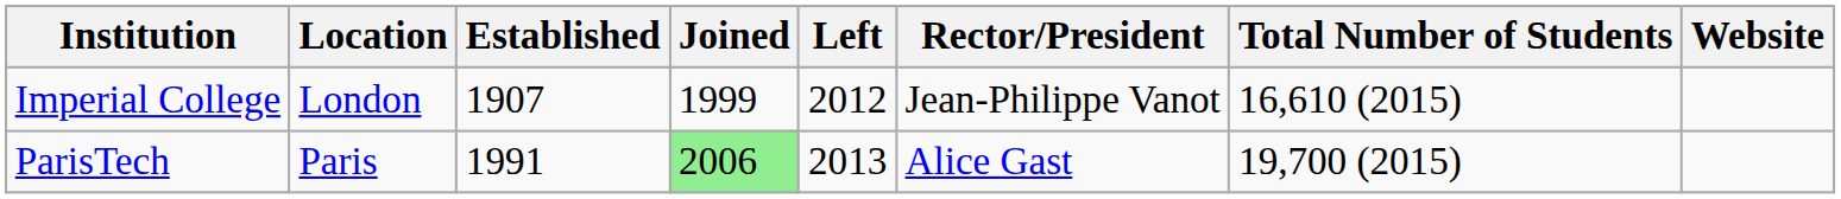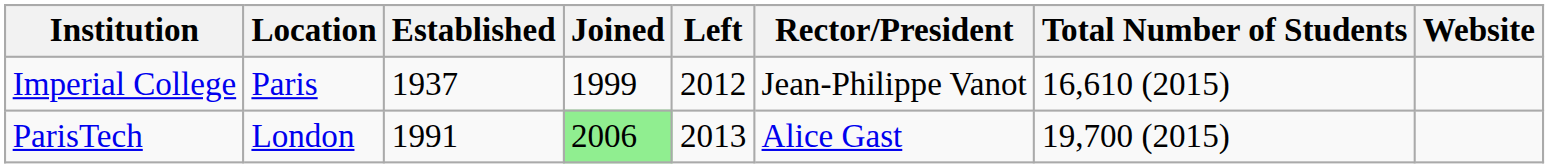Imperial College | Location: London -> Paris
Imperial College | Established: 1907 -> 1937
ParisTech | Location: Paris -> London
